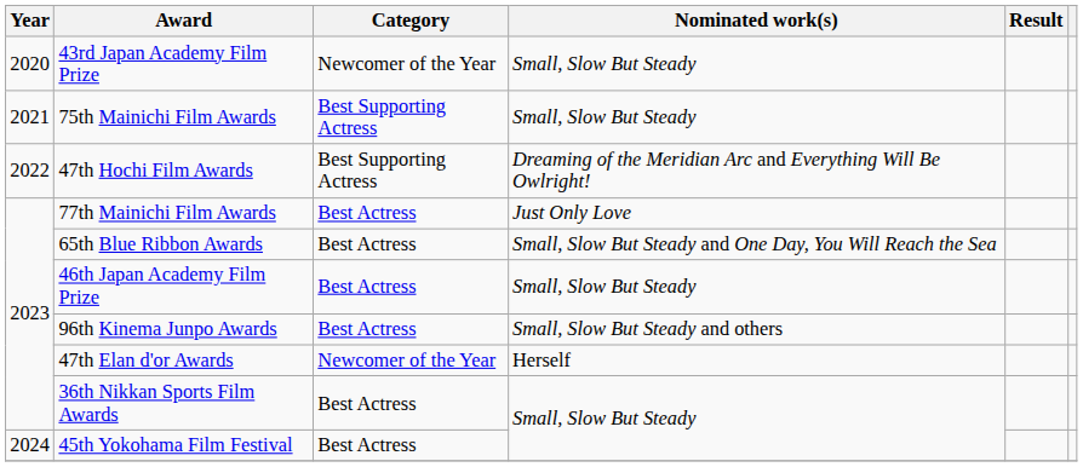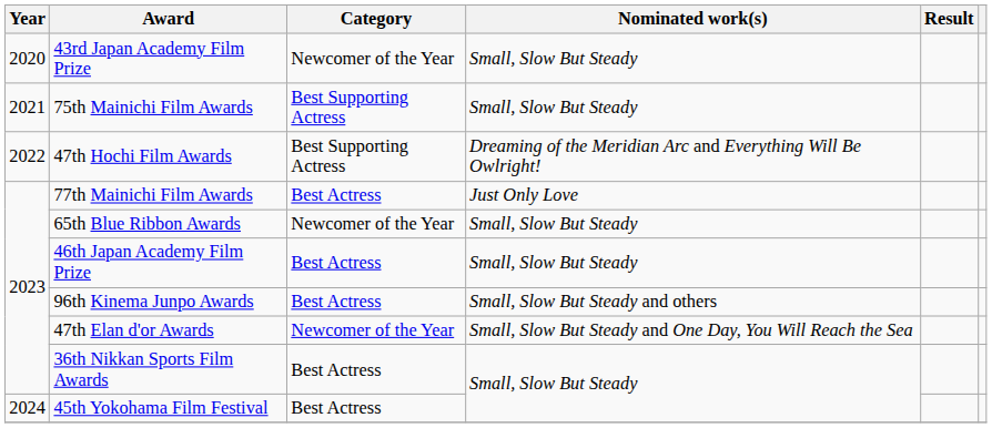65th Blue Ribbon Awards | Category: Best Actress -> Newcomer of the Year
65th Blue Ribbon Awards | Nominated work(s): Small, Slow But Steady and One Day, You Will Reach the Sea -> Small, Slow But Steady
47th Elan d'or Awards | Nominated work(s): Herself -> Small, Slow But Steady and One Day, You Will Reach the Sea
